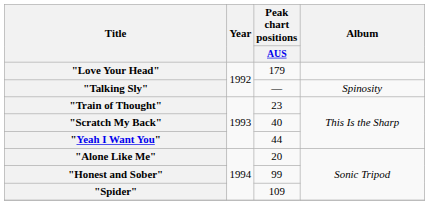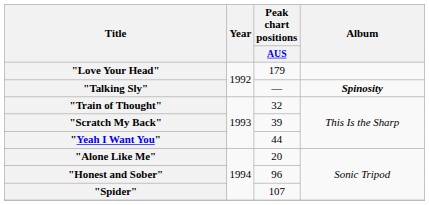"Talking Sly" | Album: normal -> bold
"Train of Thought" | Peak chart positions / AUS: 23 -> 32
"Scratch My Back" | Peak chart positions / AUS: 40 -> 39
"Honest and Sober" | Peak chart positions / AUS: 99 -> 96
"Spider" | Peak chart positions / AUS: 109 -> 107
